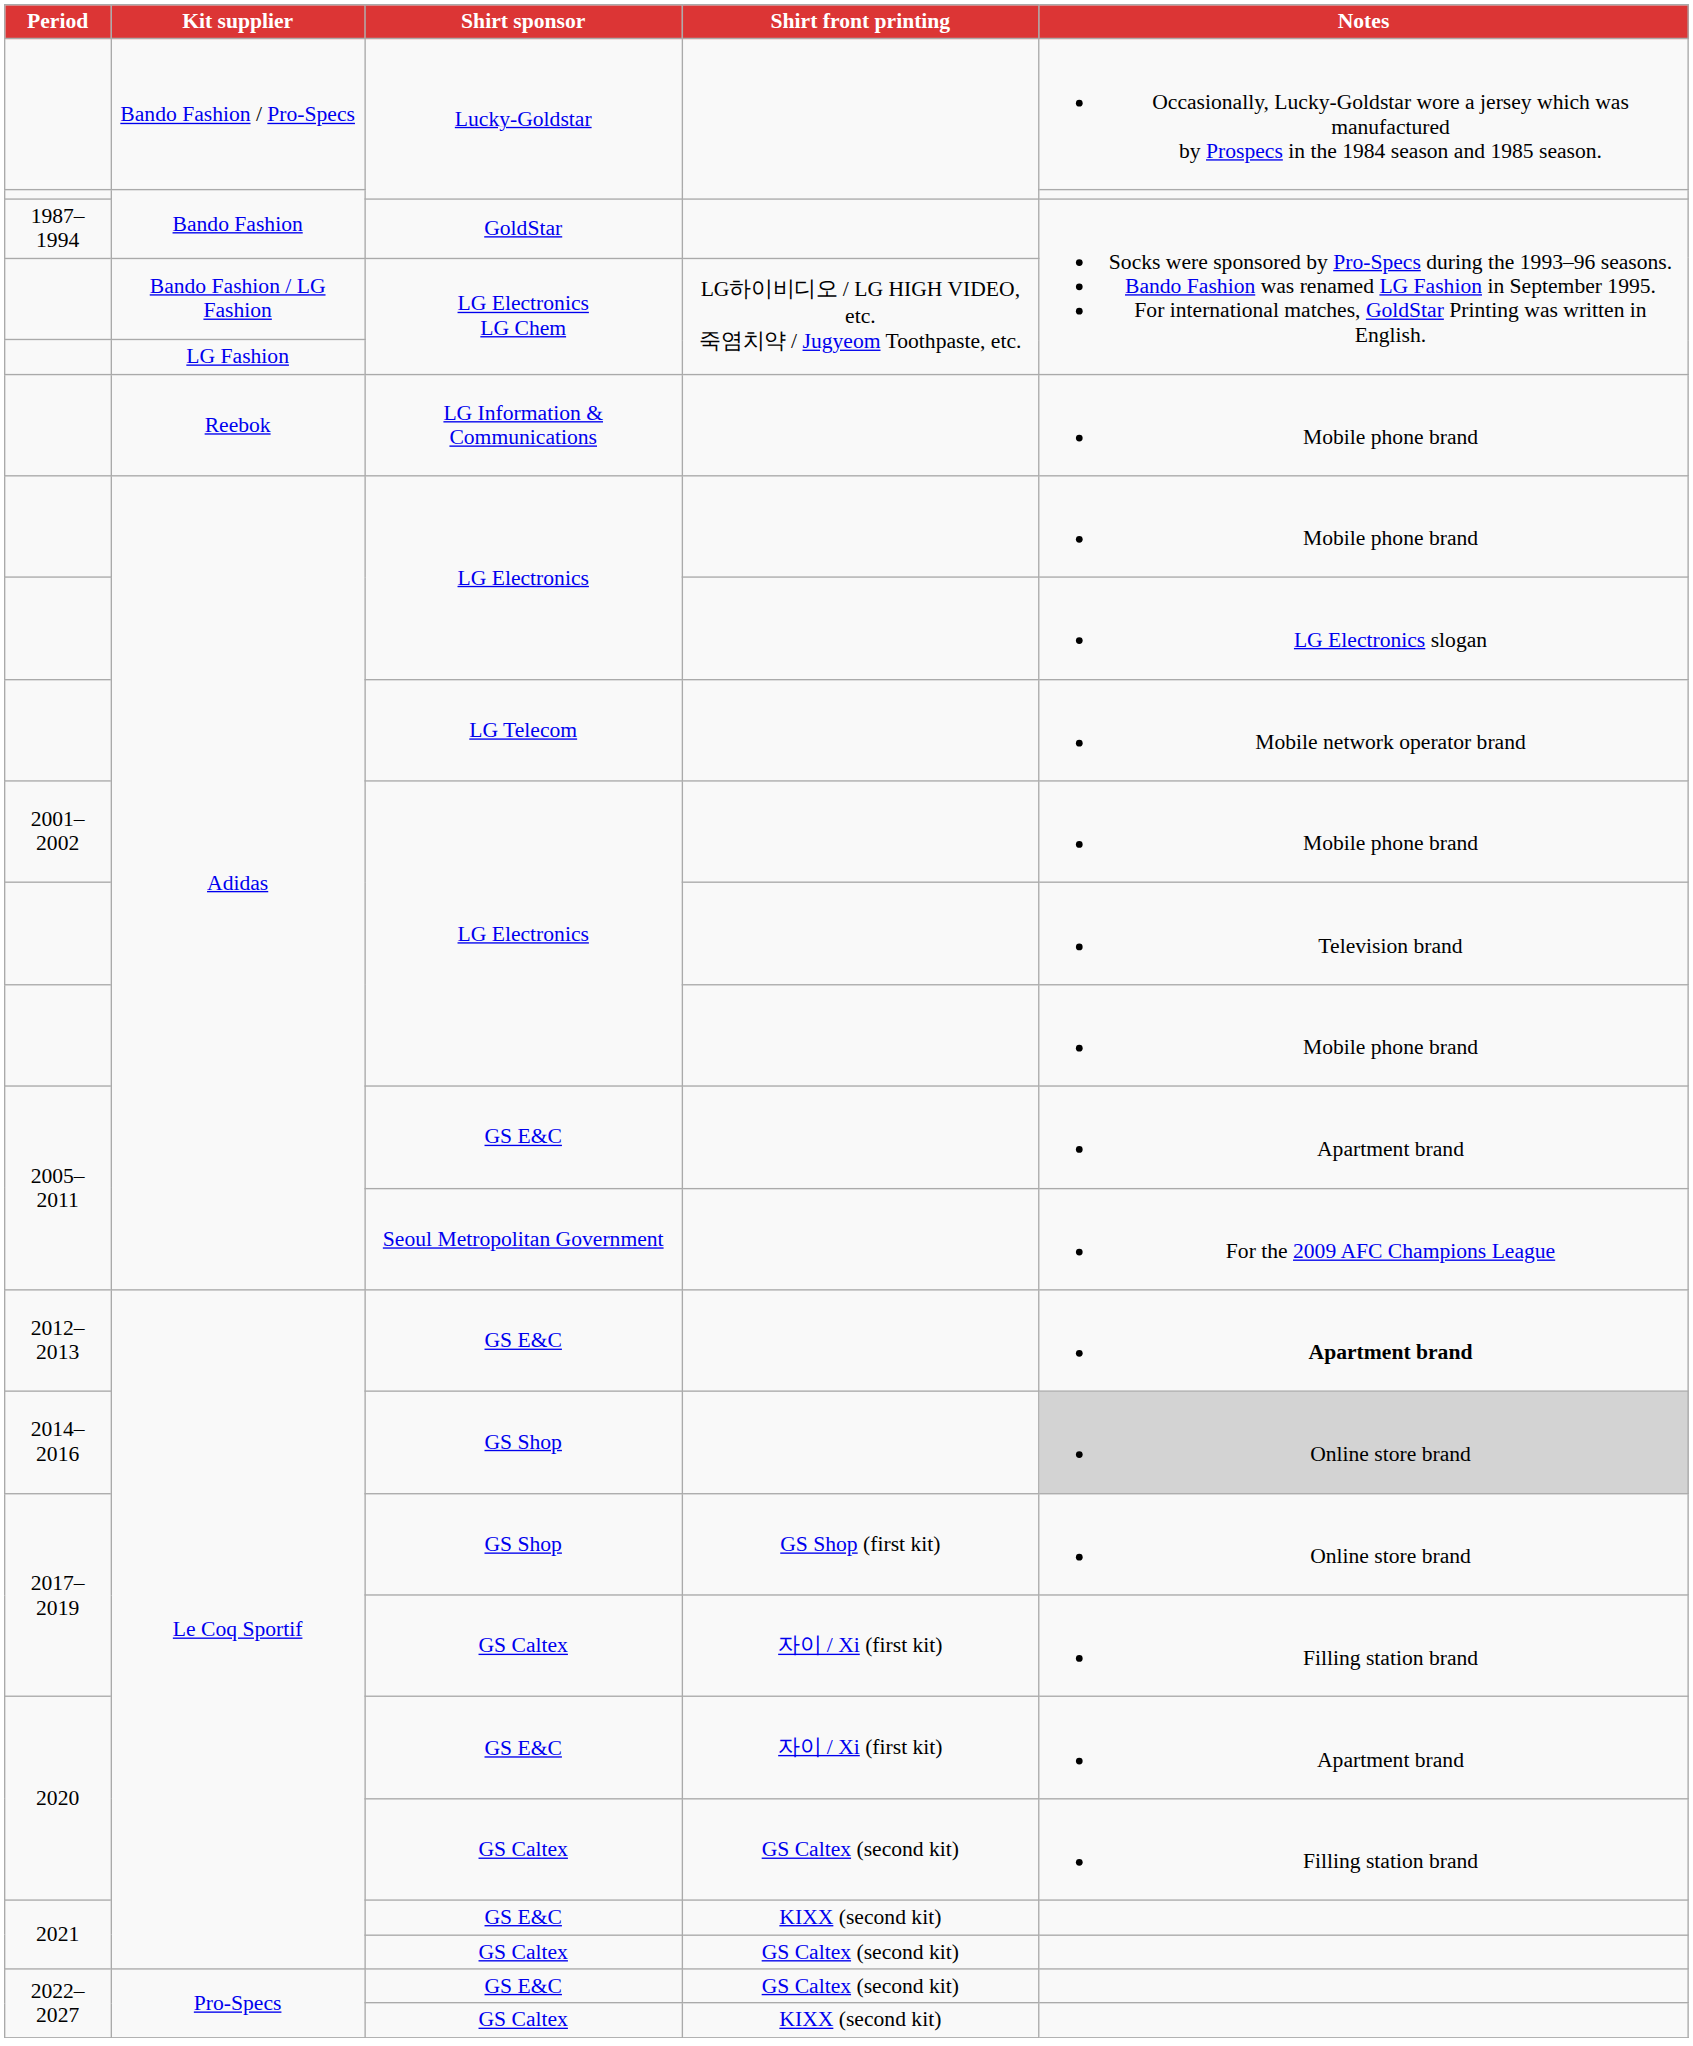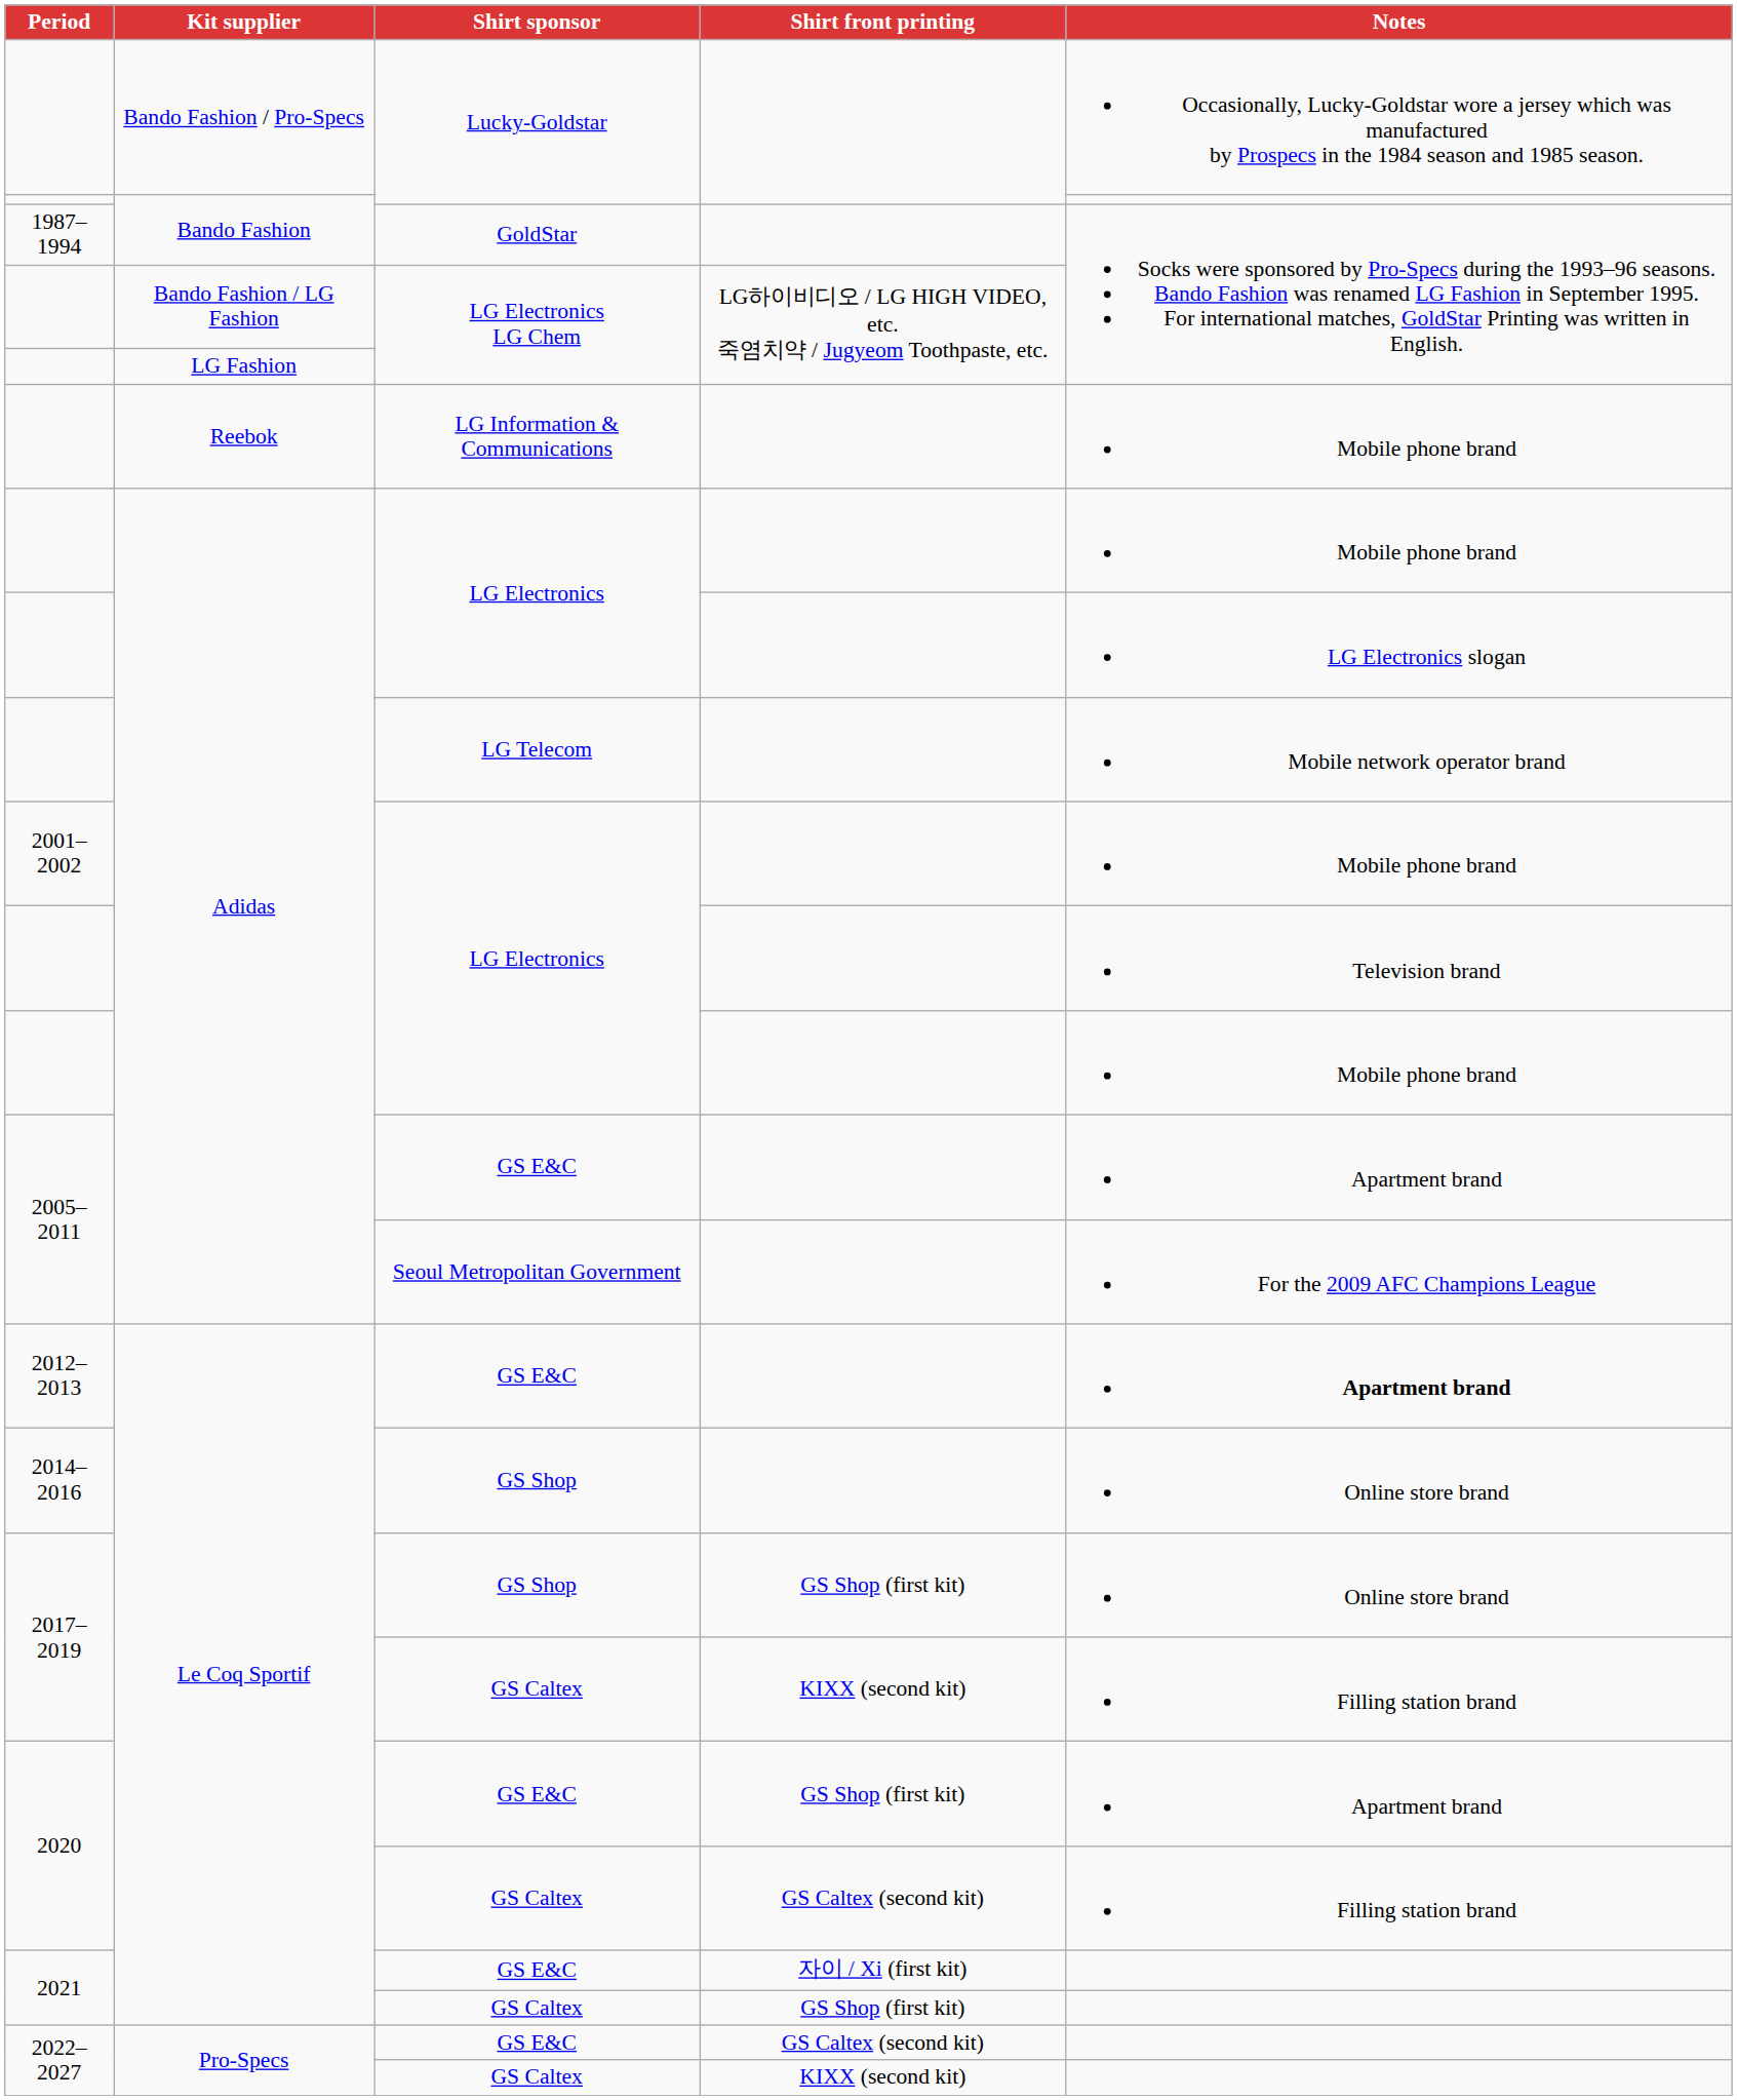2014–2016 | Notes: lightgrey background -> no background
2017–2019 / GS Caltex | Shirt front printing: 자이 / Xi (first kit) -> KIXX (second kit)
2020 / GS E&C | Shirt front printing: 자이 / Xi (first kit) -> GS Shop (first kit)
2021 / GS E&C | Shirt front printing: KIXX (second kit) -> 자이 / Xi (first kit)
2021 / GS Caltex | Shirt front printing: GS Caltex (second kit) -> GS Shop (first kit)
